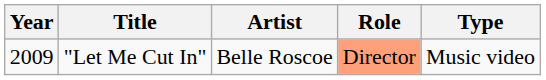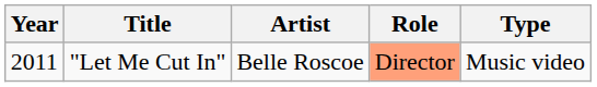"Let Me Cut In" | Year: 2009 -> 2011
